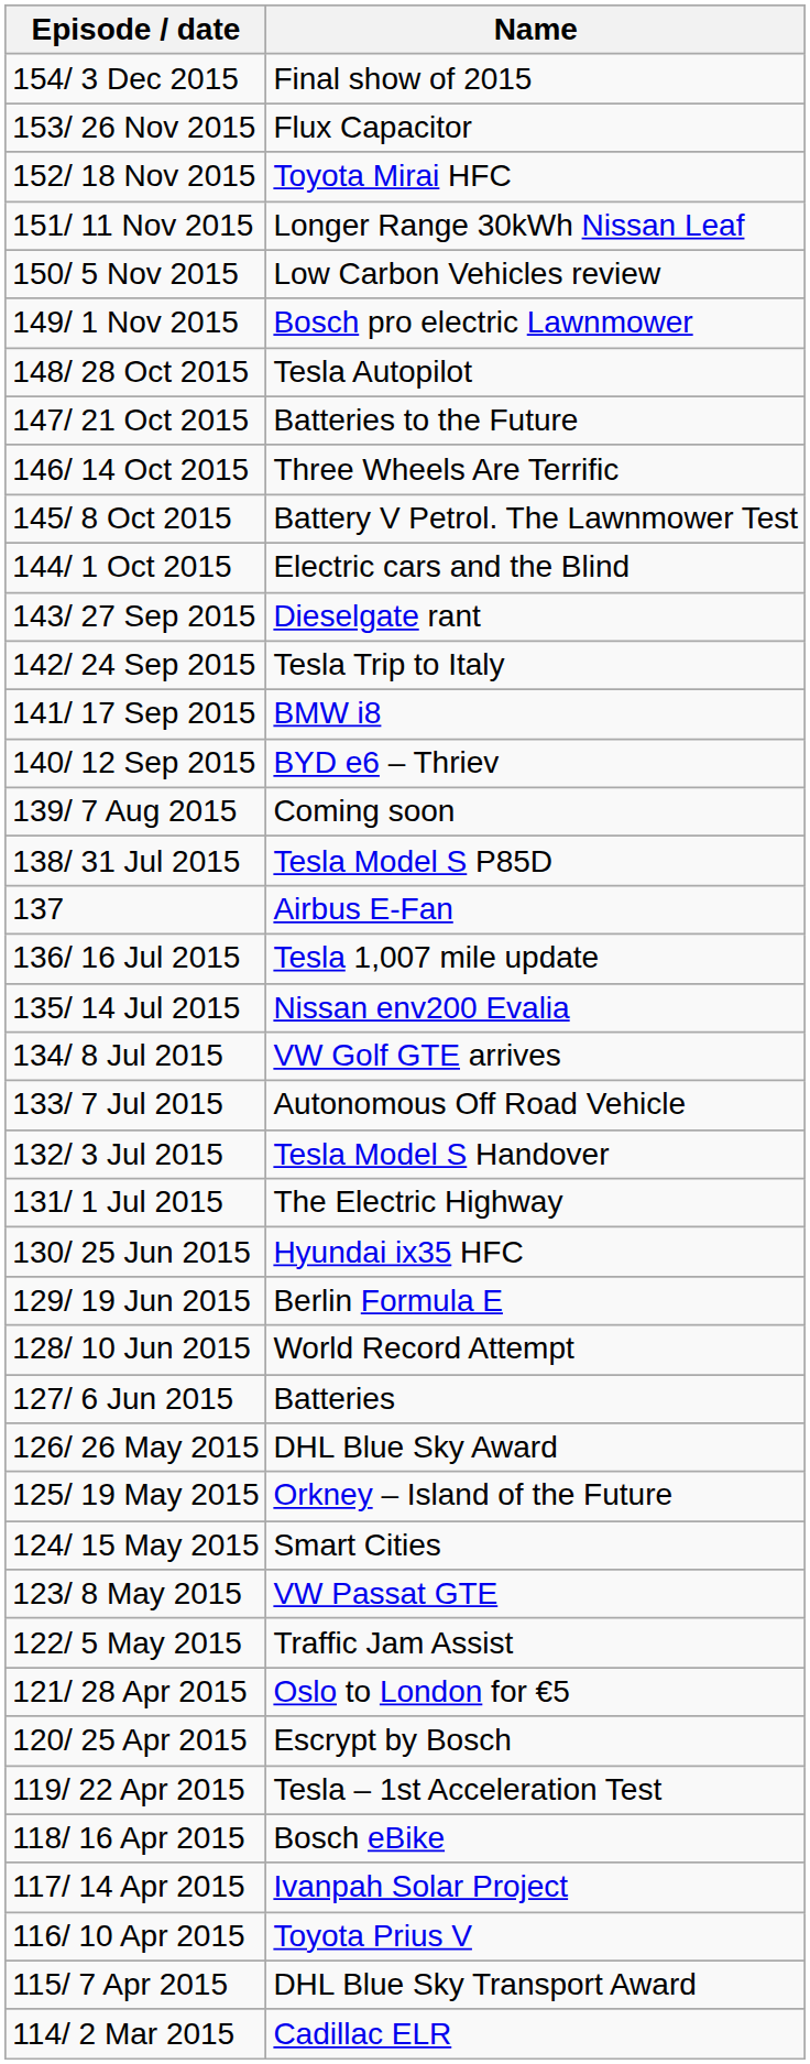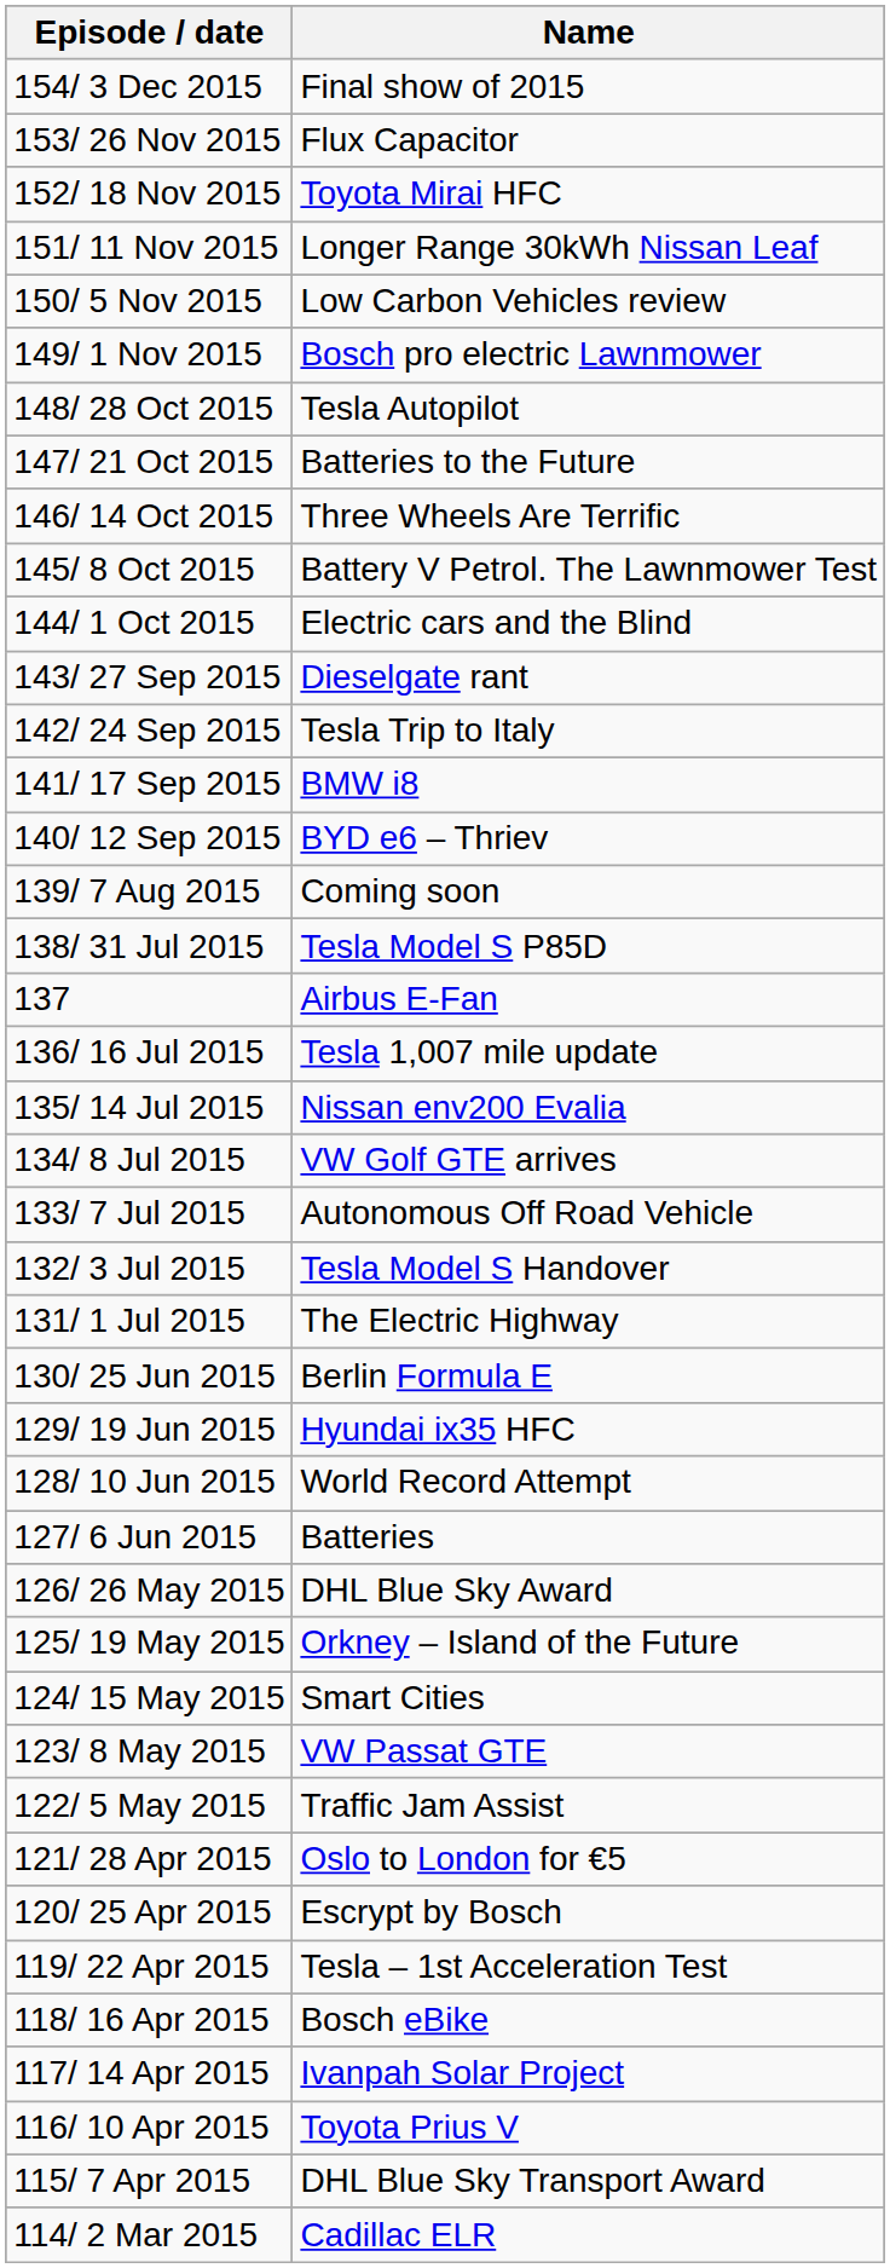130/ 25 Jun 2015 | Name: Hyundai ix35 HFC -> Berlin Formula E
129/ 19 Jun 2015 | Name: Berlin Formula E -> Hyundai ix35 HFC
